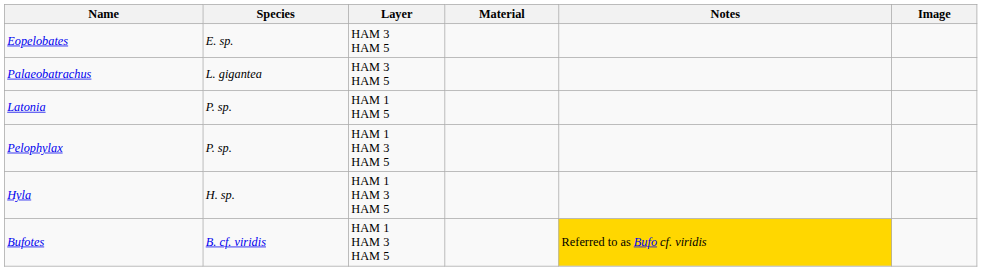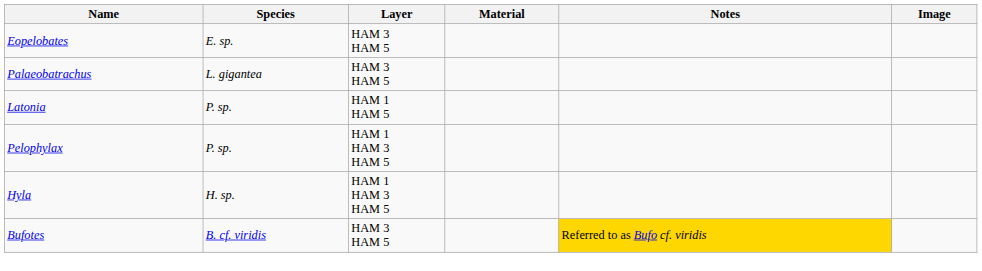Bufotes | Layer: HAM 1 HAM 3 HAM 5 -> HAM 3 HAM 5
